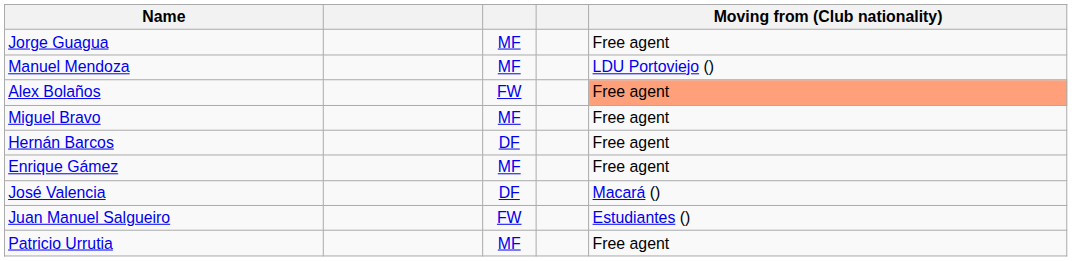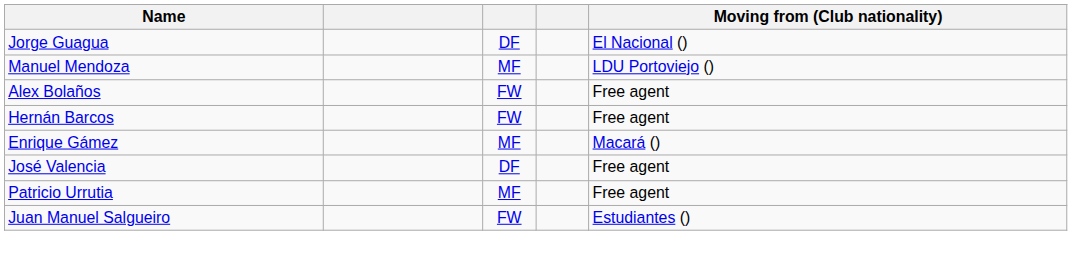Jorge Guagua | column 3: MF -> DF
Jorge Guagua | Moving from (Club nationality): Free agent -> El Nacional ()
Alex Bolaños | Moving from (Club nationality): lightsalmon background -> no background
- row: Miguel Bravo | MF | Free agent
Hernán Barcos | column 3: DF -> FW
Enrique Gámez | Moving from (Club nationality): Free agent -> Macará ()
José Valencia | Moving from (Club nationality): Macará () -> Free agent
rows swapped: Juan Manuel Salgueiro <-> Patricio Urrutia
